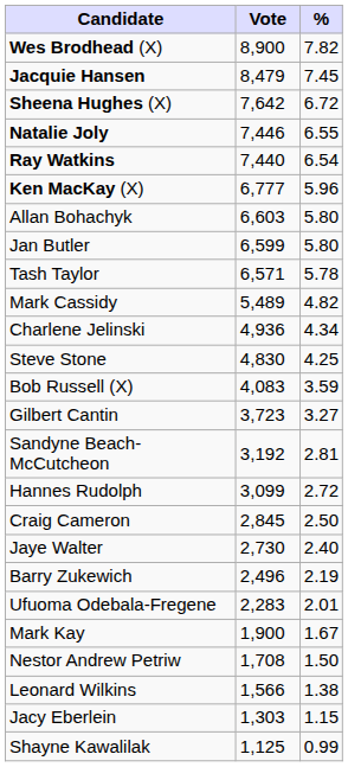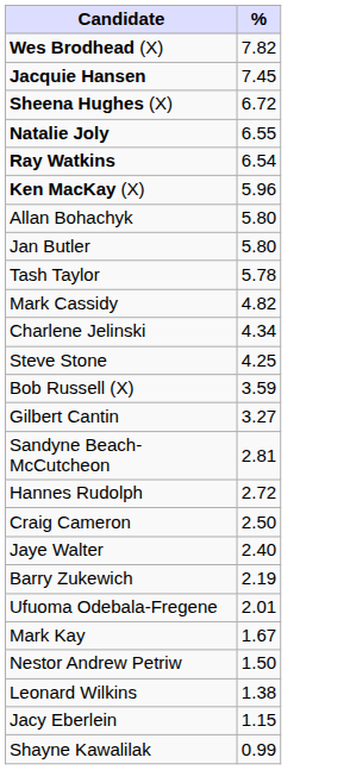- column: Vote | 8,900 | 8,479 | 7,642 | 7,446 | 7,440 | 6,777 | 6,603 | 6,599 | 6,571 | 5,489 | 4,936 | 4,830 | 4,083 | 3,723 | 3,192 | 3,099 | 2,845 | 2,730 | 2,496 | 2,283 | 1,900 | 1,708 | 1,566 | 1,303 | 1,125
